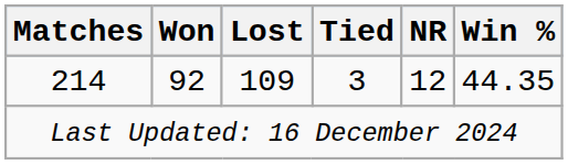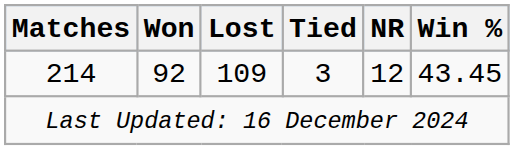214 | Win %: 44.35 -> 43.45
